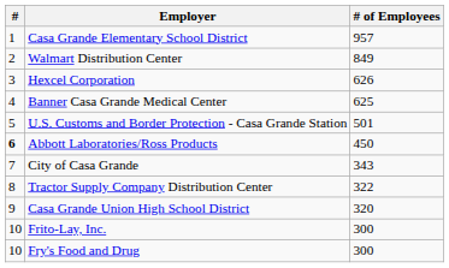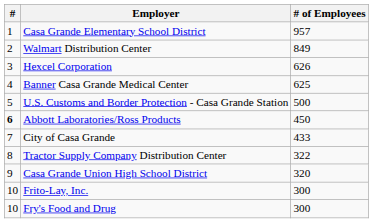U.S. Customs and Border Protection - Casa Grande Station | # of Employees: 501 -> 500
City of Casa Grande | # of Employees: 343 -> 433
